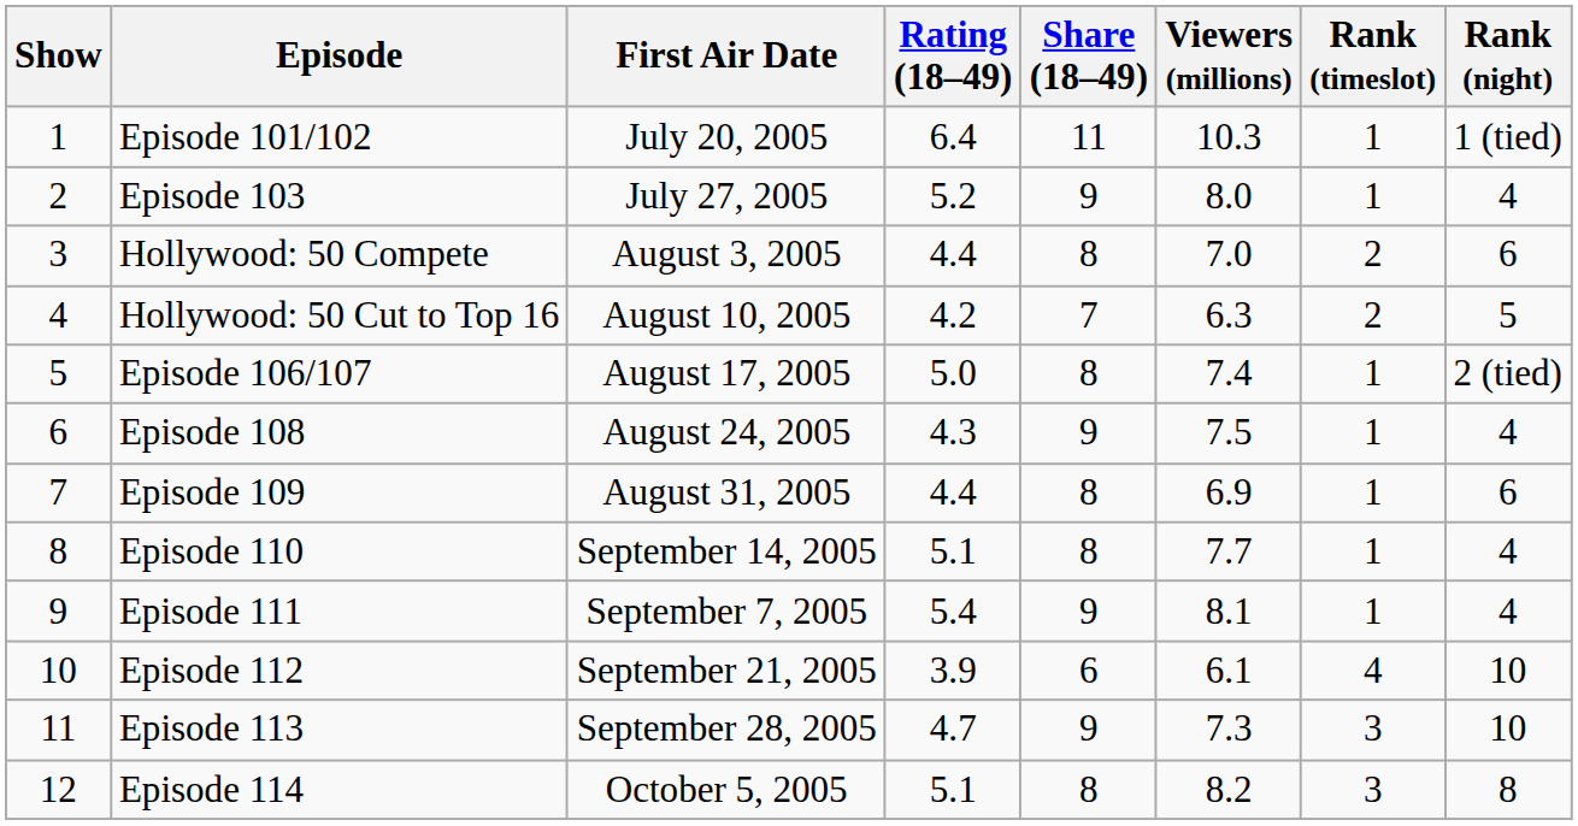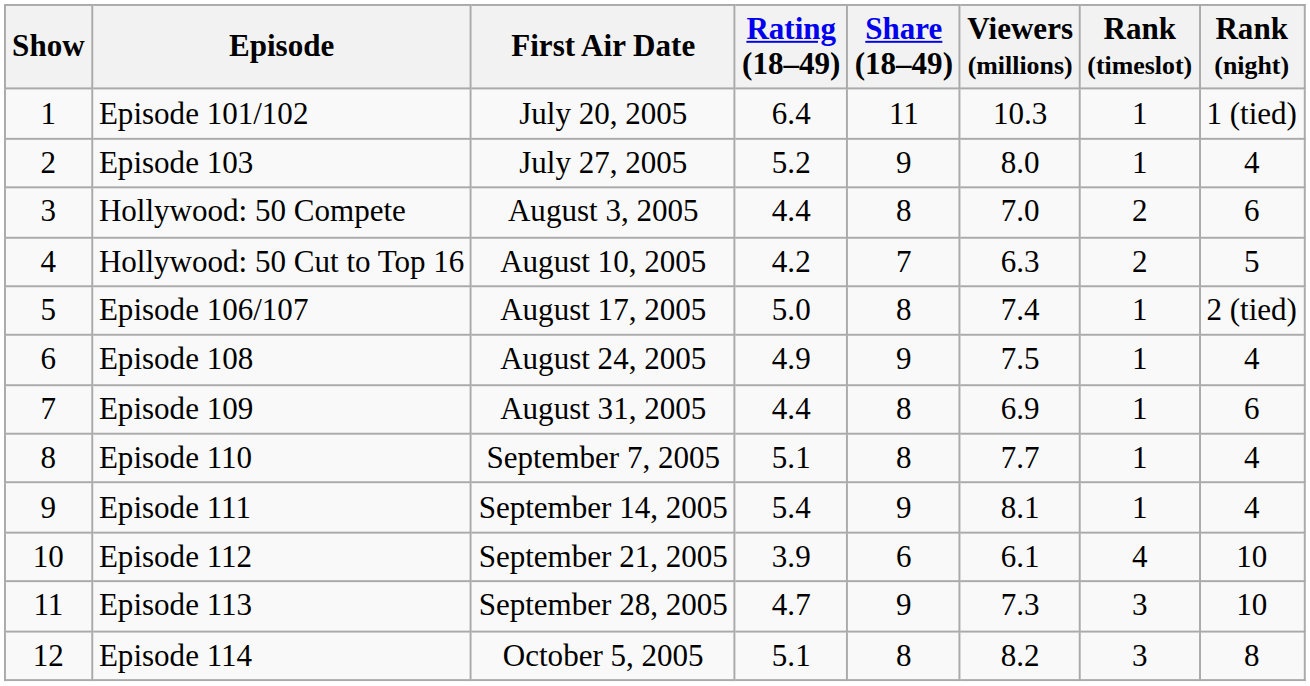Episode 108 | Rating (18–49): 4.3 -> 4.9
Episode 110 | First Air Date: September 14, 2005 -> September 7, 2005
Episode 111 | First Air Date: September 7, 2005 -> September 14, 2005
